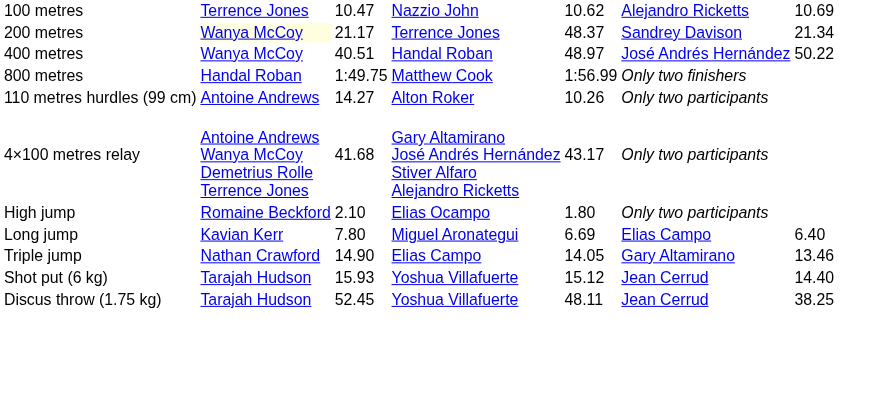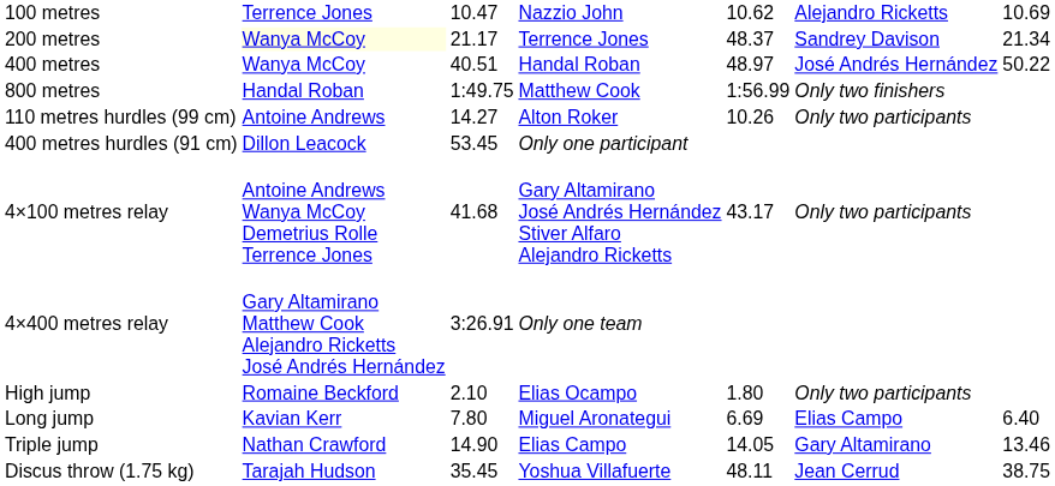+ row: 400 metres hurdles (91 cm) | Dillon Leacock | 53.45 | Only one participant
+ row: 4×400 metres relay | Gary Altamirano Matthew Cook Alejandro Ricketts José Andrés Hernández | 3:26.91 | Only one team
- row: Shot put (6 kg) | Tarajah Hudson | 15.93 | Yoshua Villafuerte | 15.12 | Jean Cerrud | 14.40
Discus throw (1.75 kg) | column 3: 52.45 -> 35.45
Discus throw (1.75 kg) | column 7: 38.25 -> 38.75
